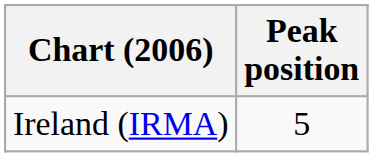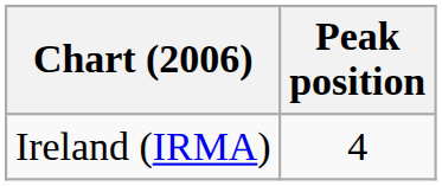Ireland (IRMA) | Peak position: 5 -> 4
